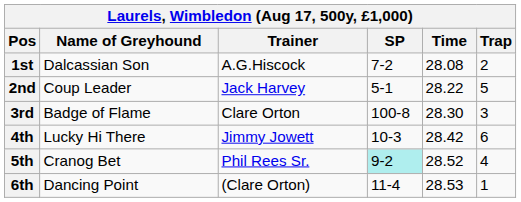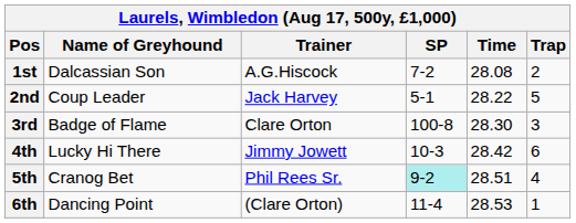5th | Time: 28.52 -> 28.51
